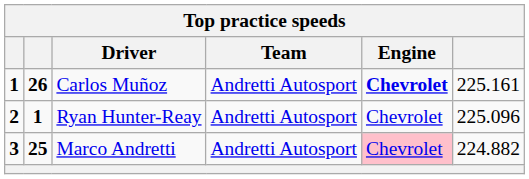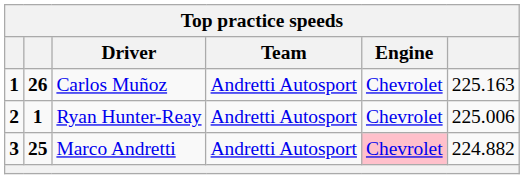Carlos Muñoz | Engine: bold -> normal
Carlos Muñoz | column 6: 225.161 -> 225.163
Ryan Hunter-Reay | column 6: 225.096 -> 225.006
